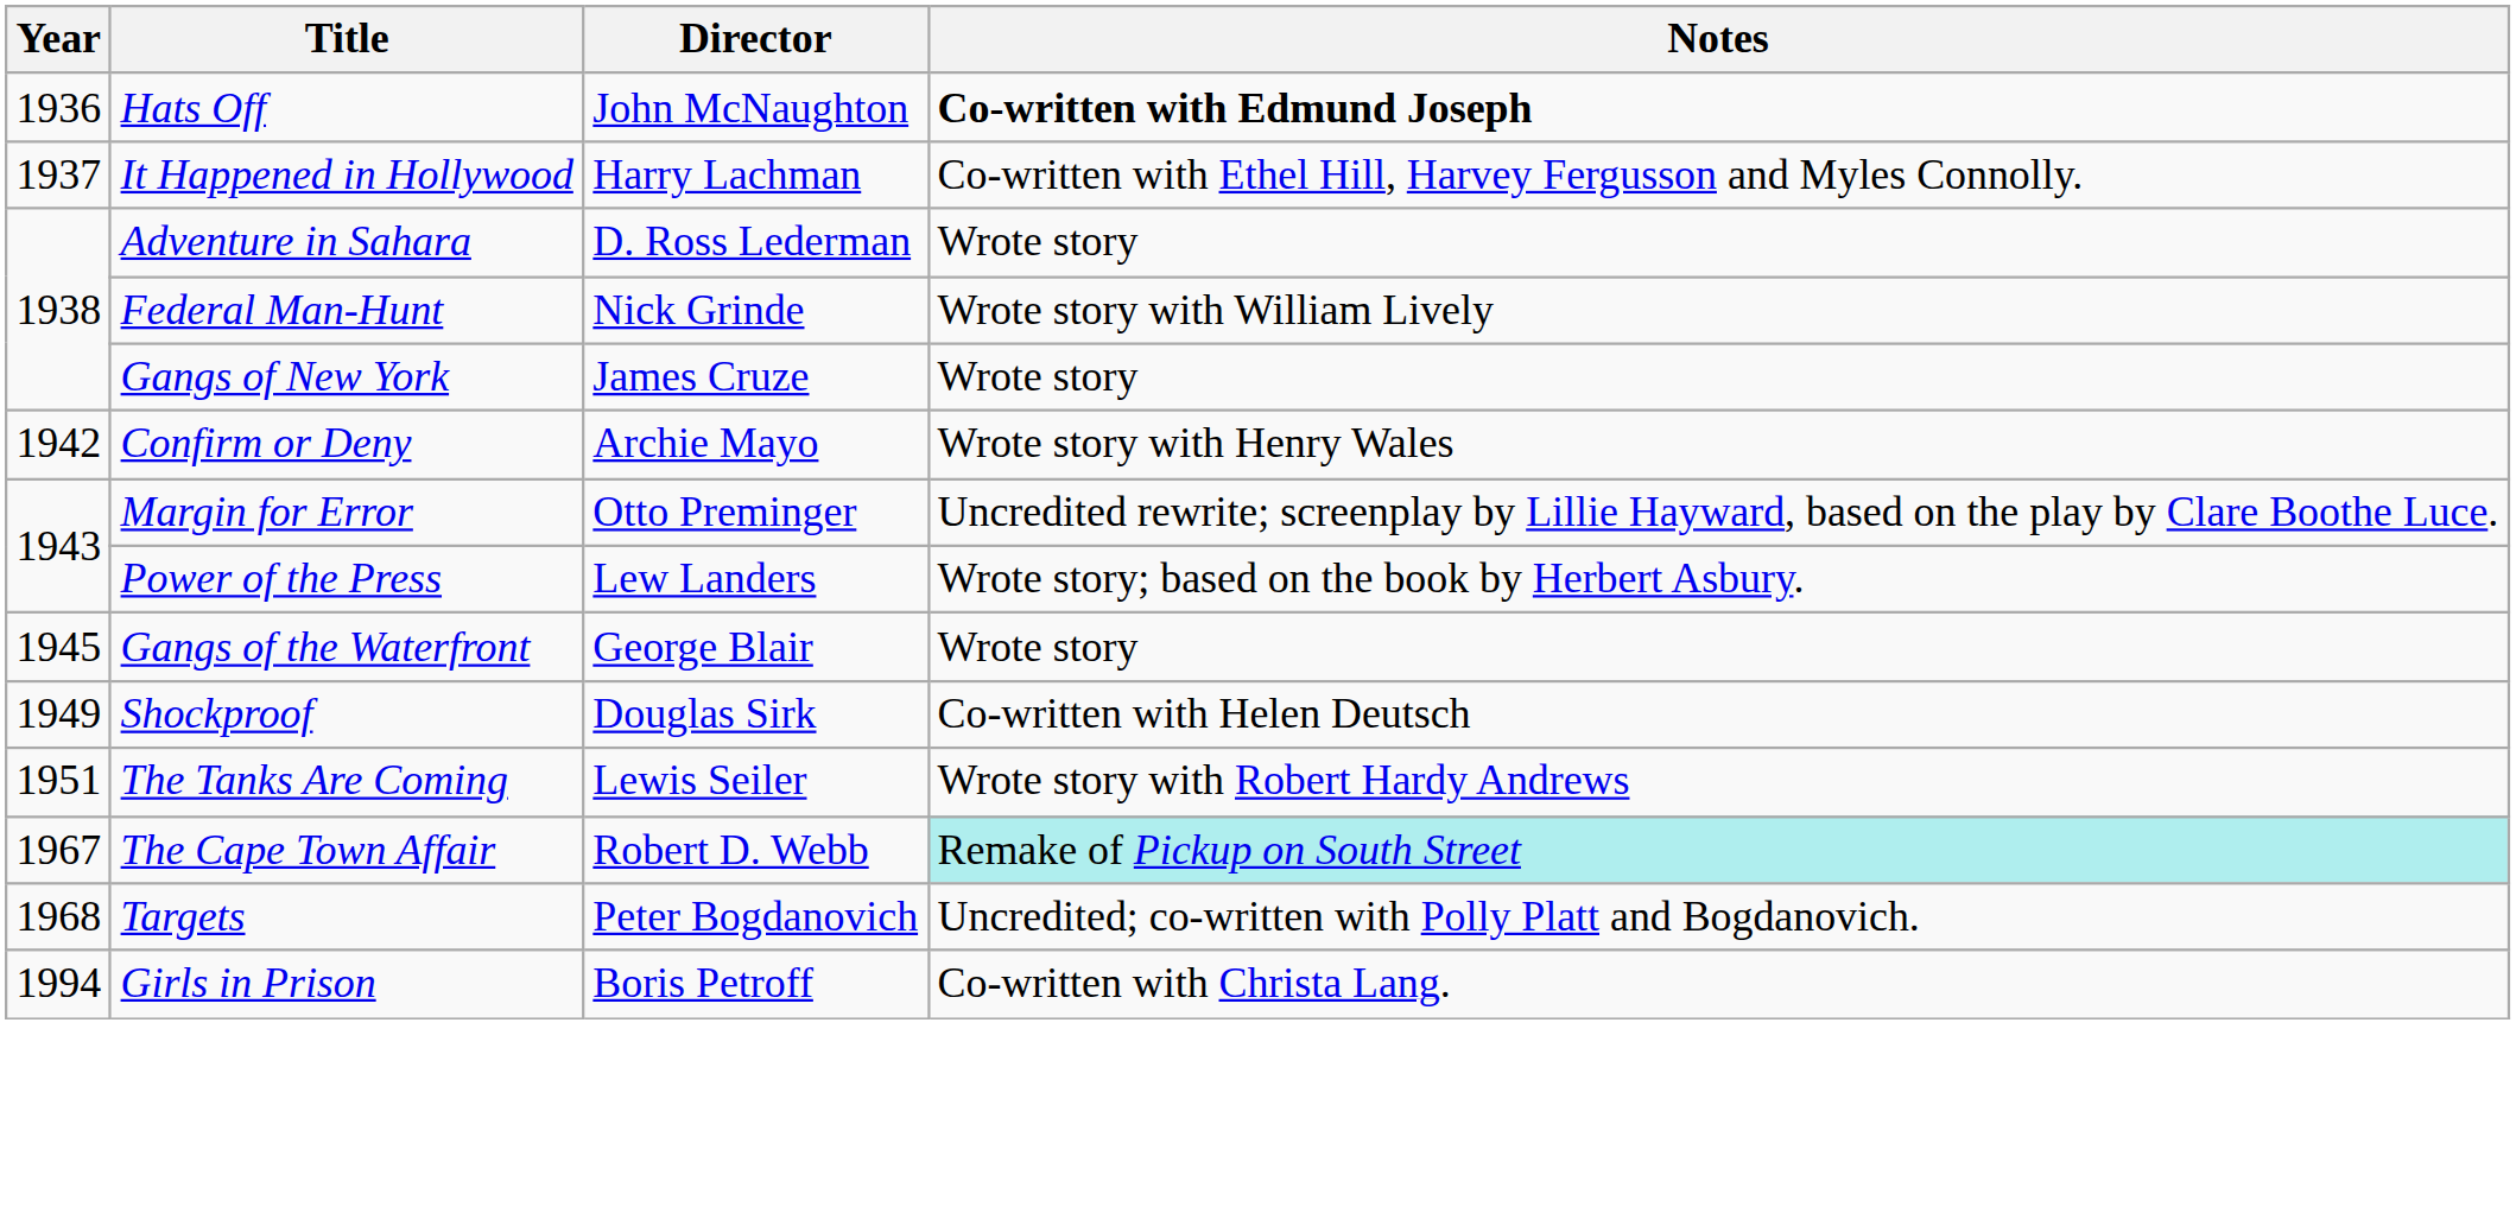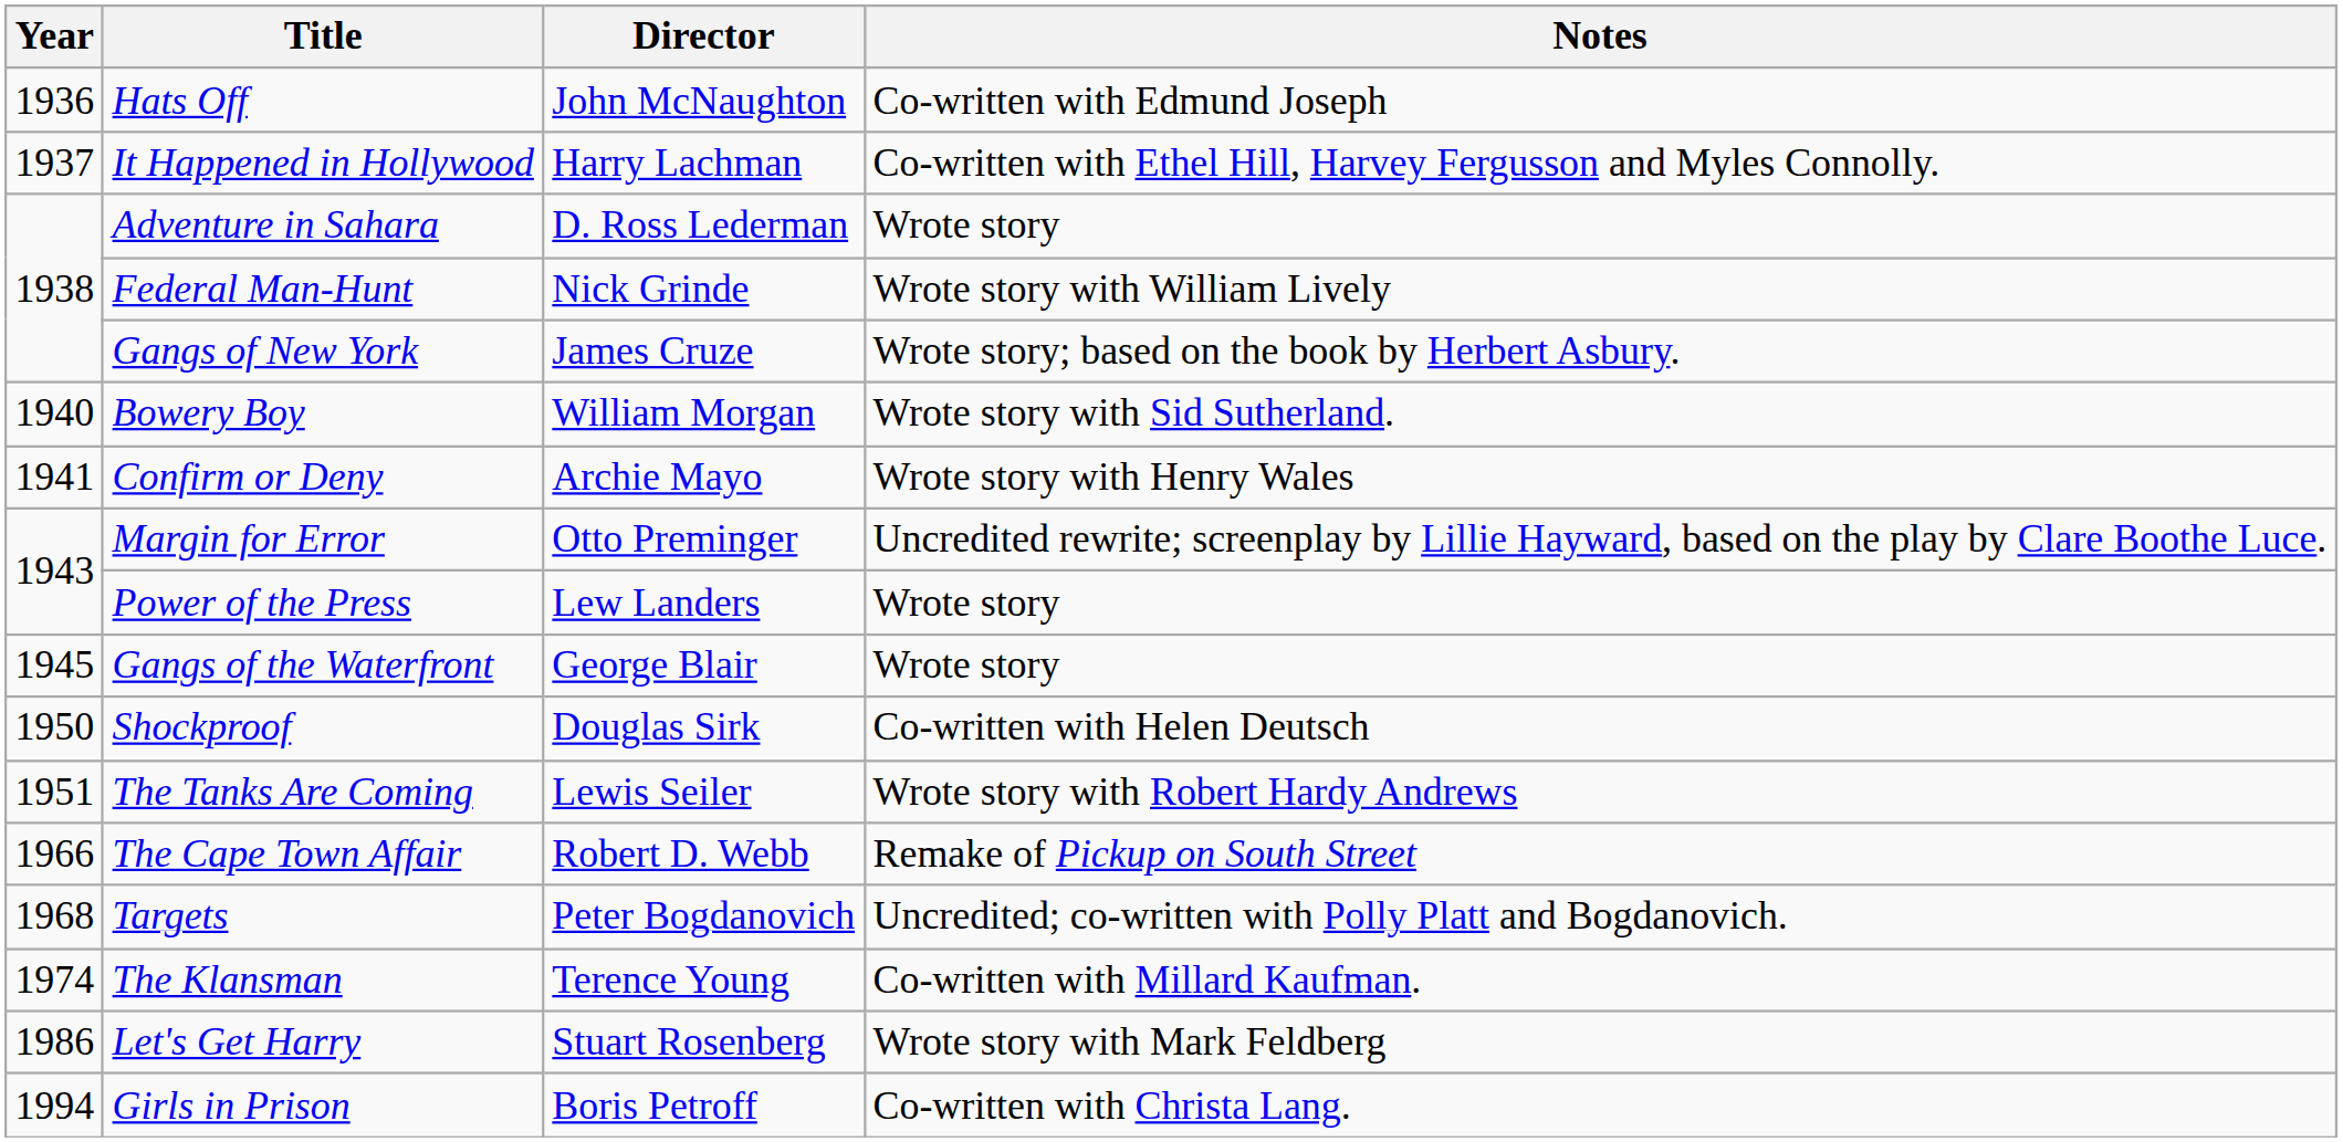Hats Off | Notes: bold -> normal
Gangs of New York | Notes: Wrote story -> Wrote story; based on the book by Herbert Asbury.
+ row: 1940 | Bowery Boy | William Morgan | Wrote story with Sid Sutherland.
Confirm or Deny | Year: 1942 -> 1941
Power of the Press | Notes: Wrote story; based on the book by Herbert Asbury. -> Wrote story
Shockproof | Year: 1949 -> 1950
The Cape Town Affair | Year: 1967 -> 1966
The Cape Town Affair | Notes: paleturquoise background -> no background
+ row: 1974 | The Klansman | Terence Young | Co-written with Millard Kaufman.
+ row: 1986 | Let's Get Harry | Stuart Rosenberg | Wrote story with Mark Feldberg
